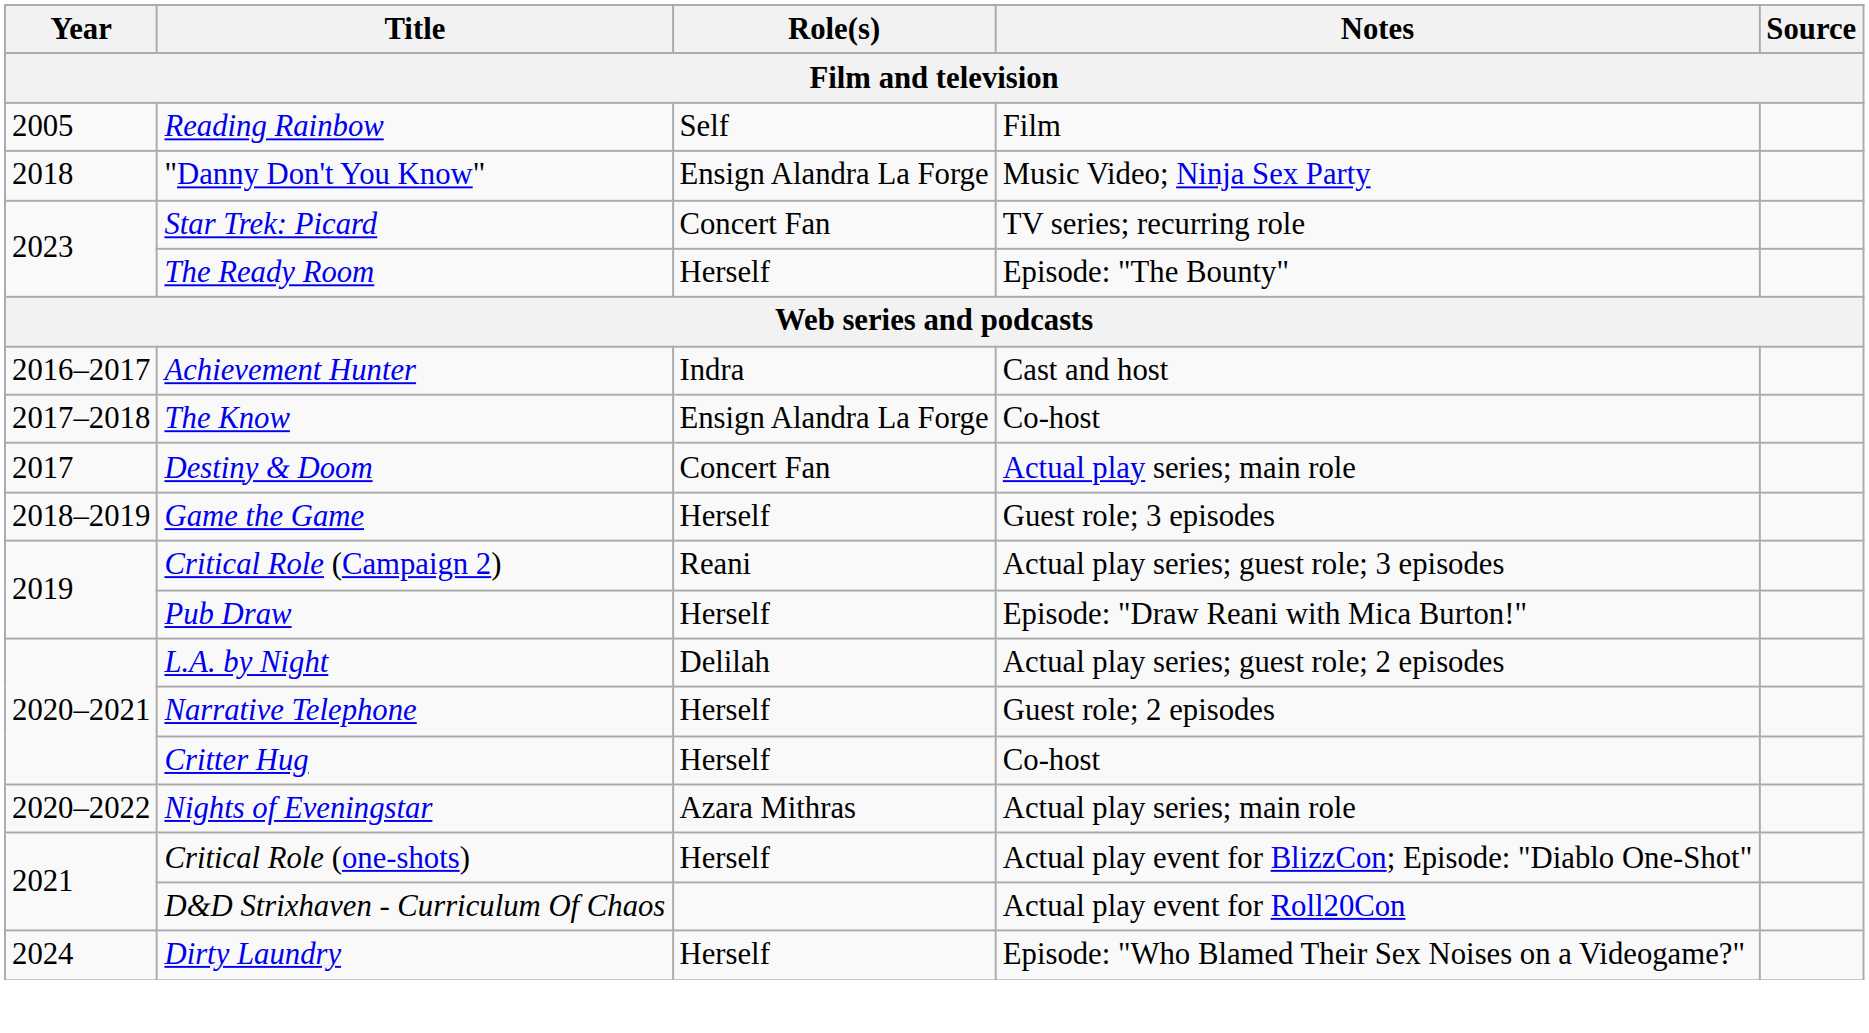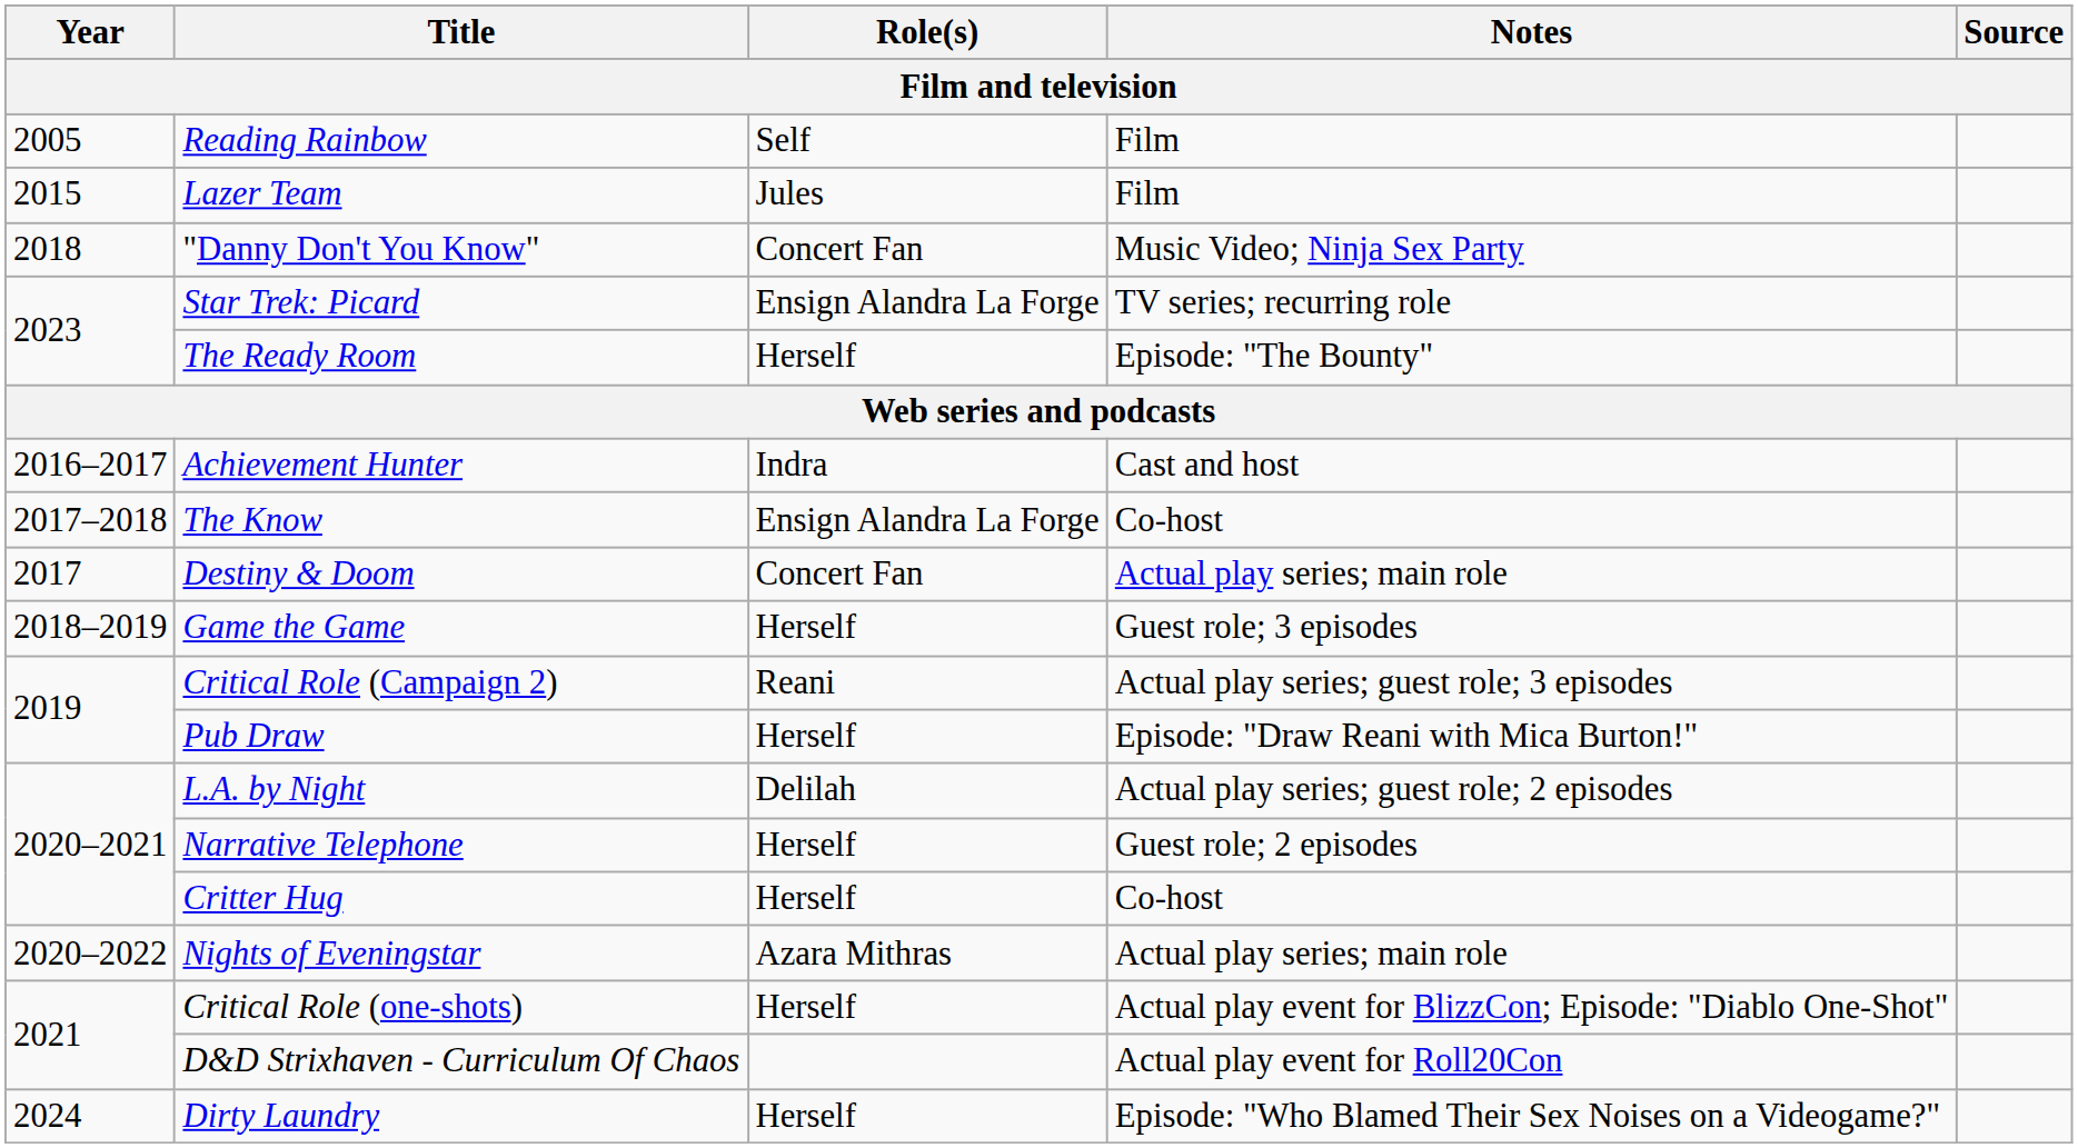+ row: 2015 | Lazer Team | Jules | Film
"Danny Don't You Know" | Role(s): Ensign Alandra La Forge -> Concert Fan
Star Trek: Picard | Role(s): Concert Fan -> Ensign Alandra La Forge
